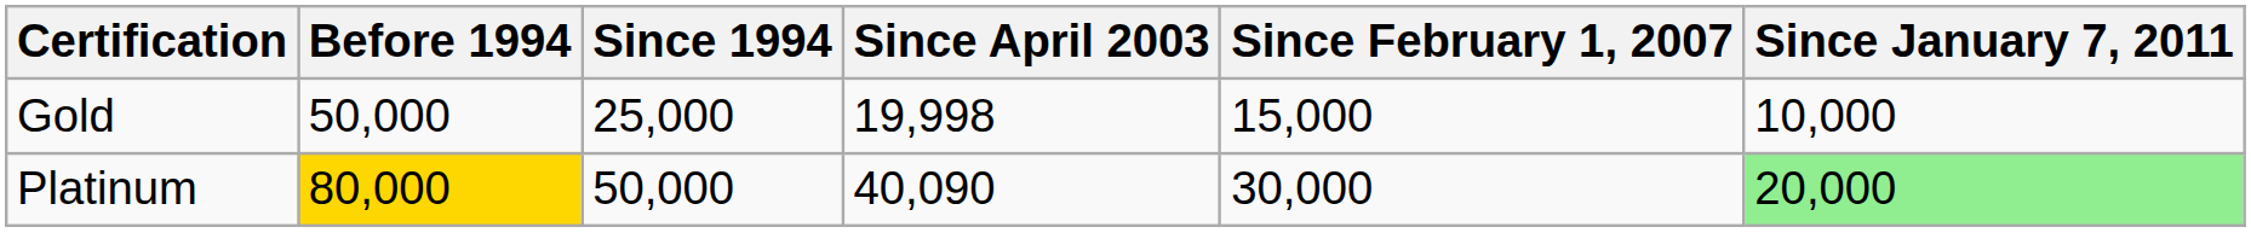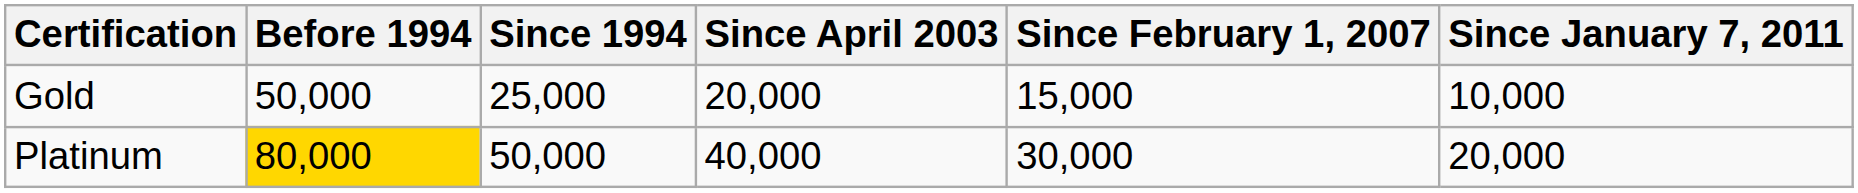Gold | Since April 2003: 19,998 -> 20,000
Platinum | Since April 2003: 40,090 -> 40,000
Platinum | Since January 7, 2011: lightgreen background -> no background
